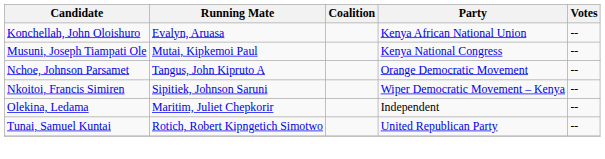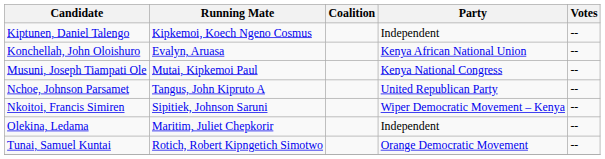+ row: Kiptunen, Daniel Talengo | Kipkemoi, Koech Ngeno Cosmus | Independent | --
Nchoe, Johnson Parsamet | Party: Orange Democratic Movement -> United Republican Party
Tunai, Samuel Kuntai | Party: United Republican Party -> Orange Democratic Movement
